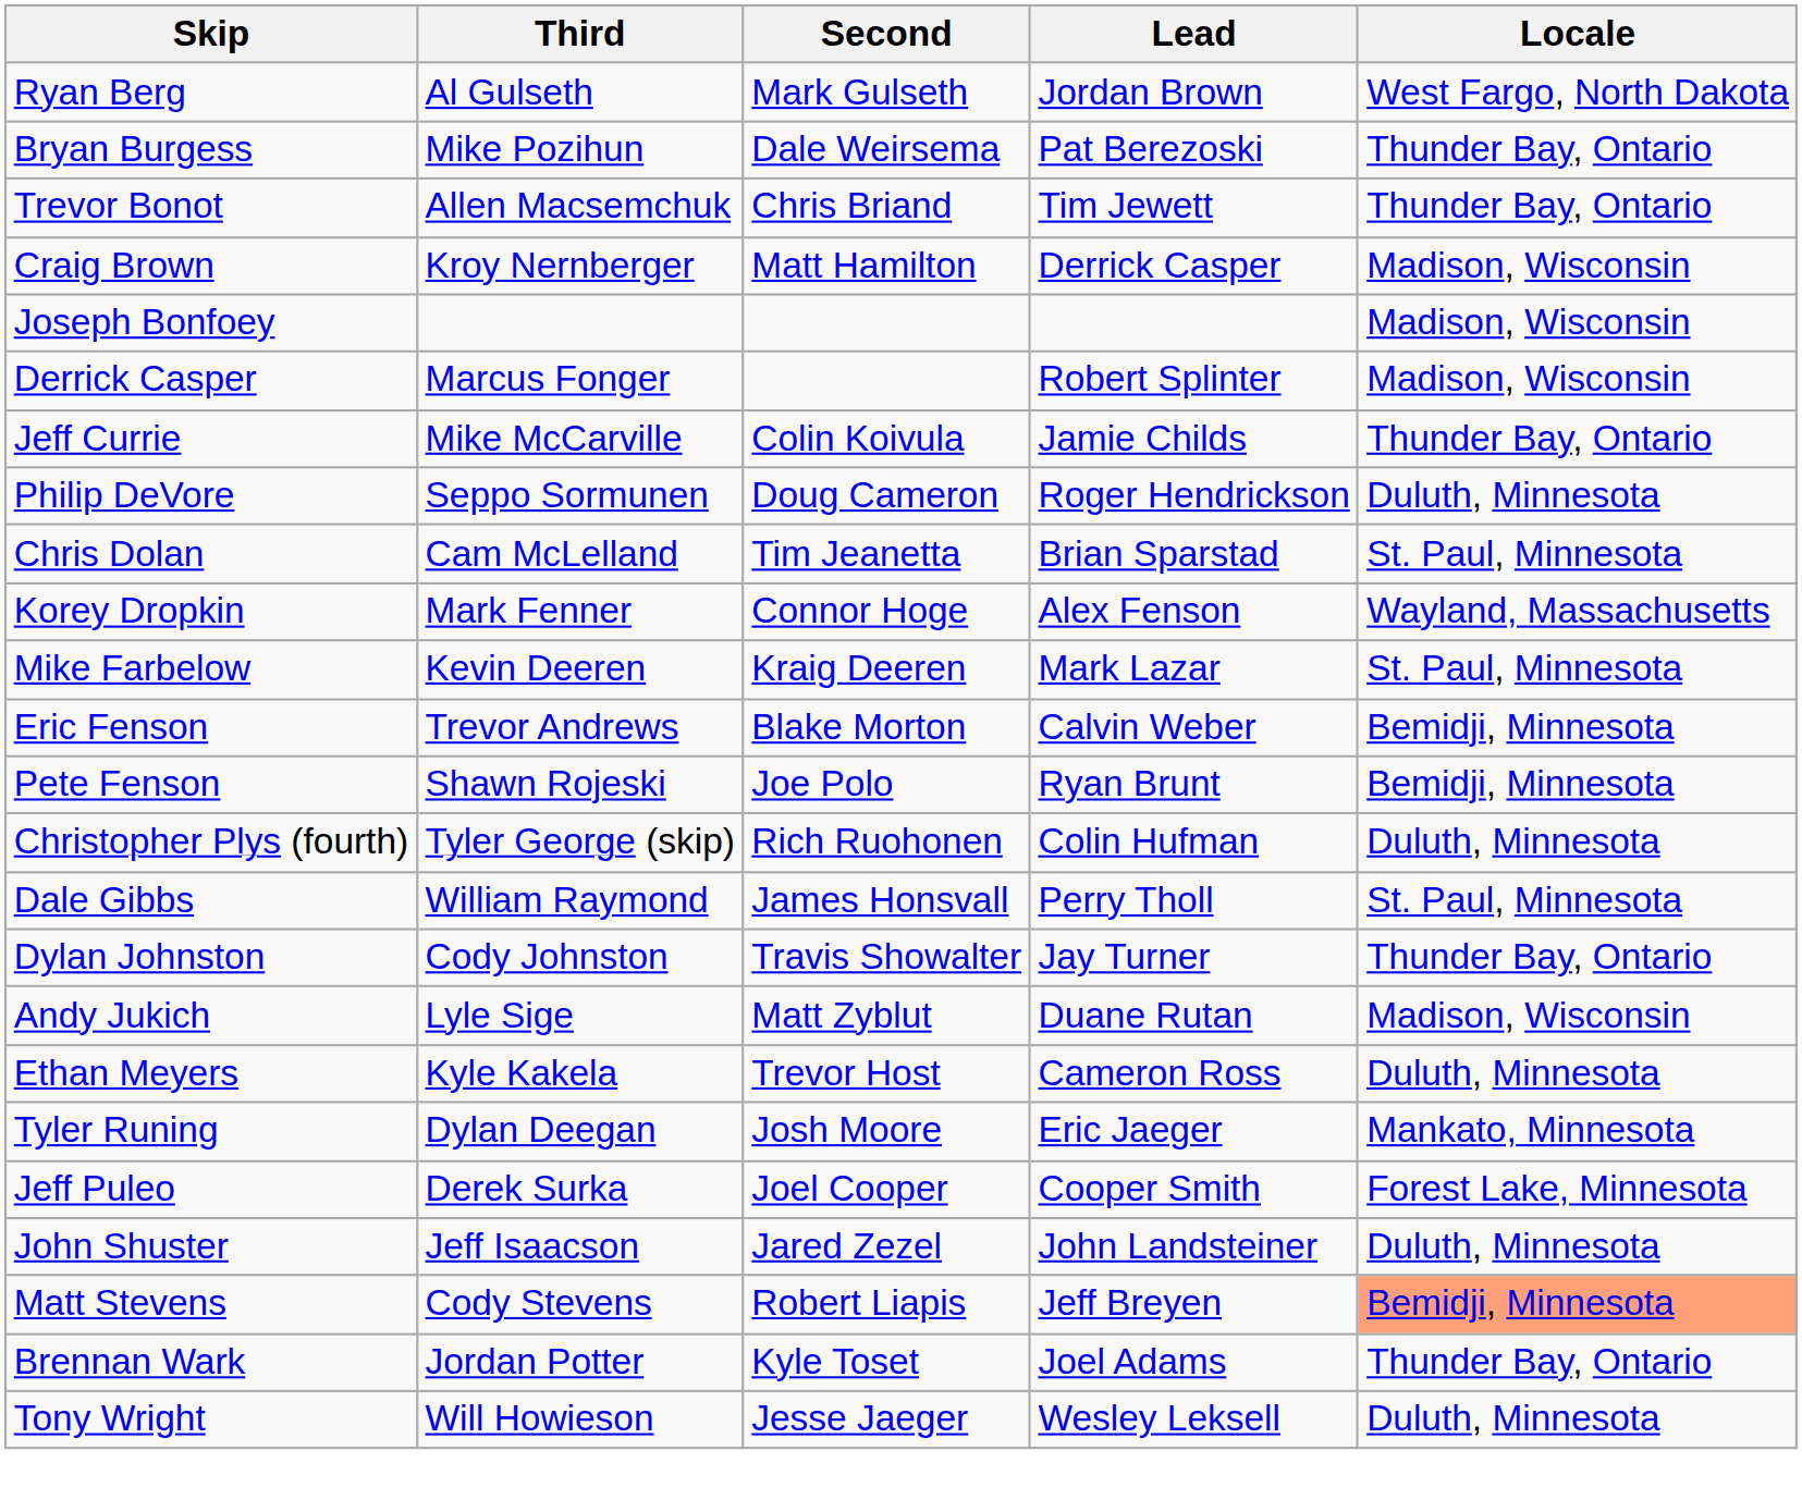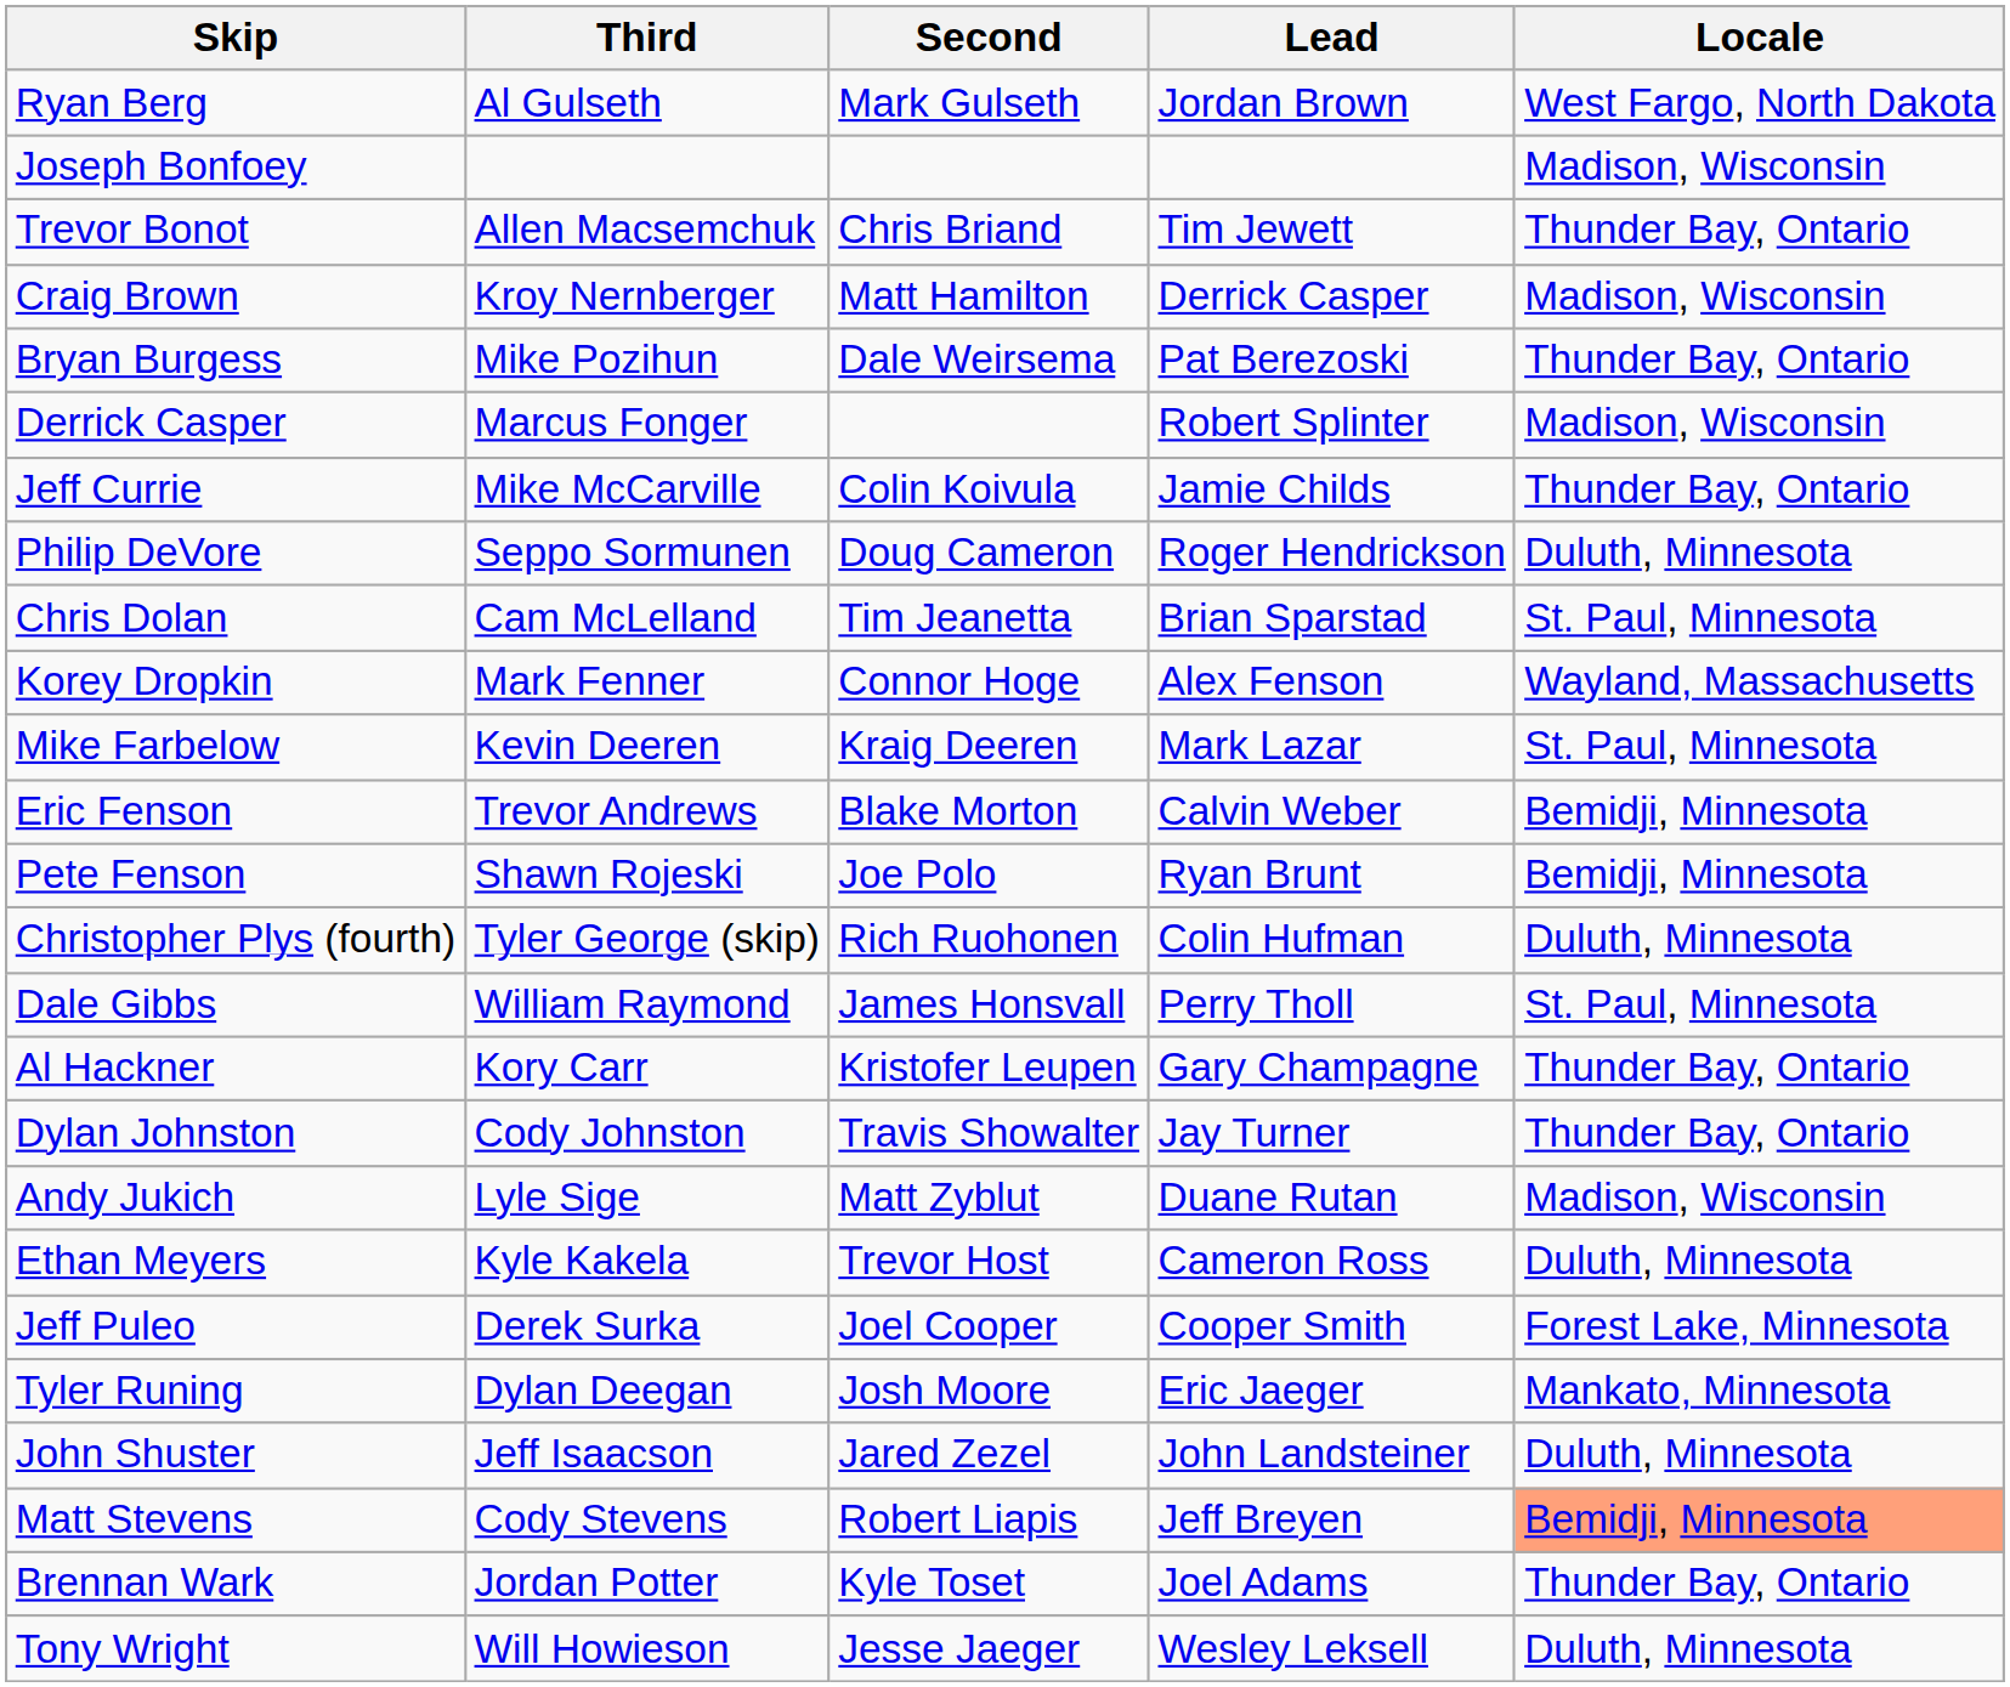rows swapped: Joseph Bonfoey <-> Bryan Burgess
+ row: Al Hackner | Kory Carr | Kristofer Leupen | Gary Champagne | Thunder Bay, Ontario
rows swapped: Jeff Puleo <-> Tyler Runing
